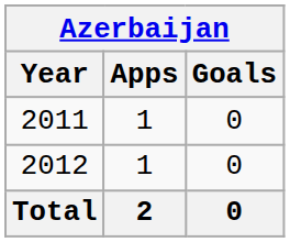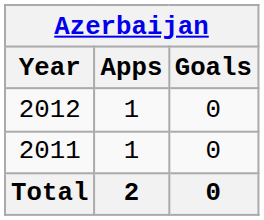rows swapped: 2011 <-> 2012
